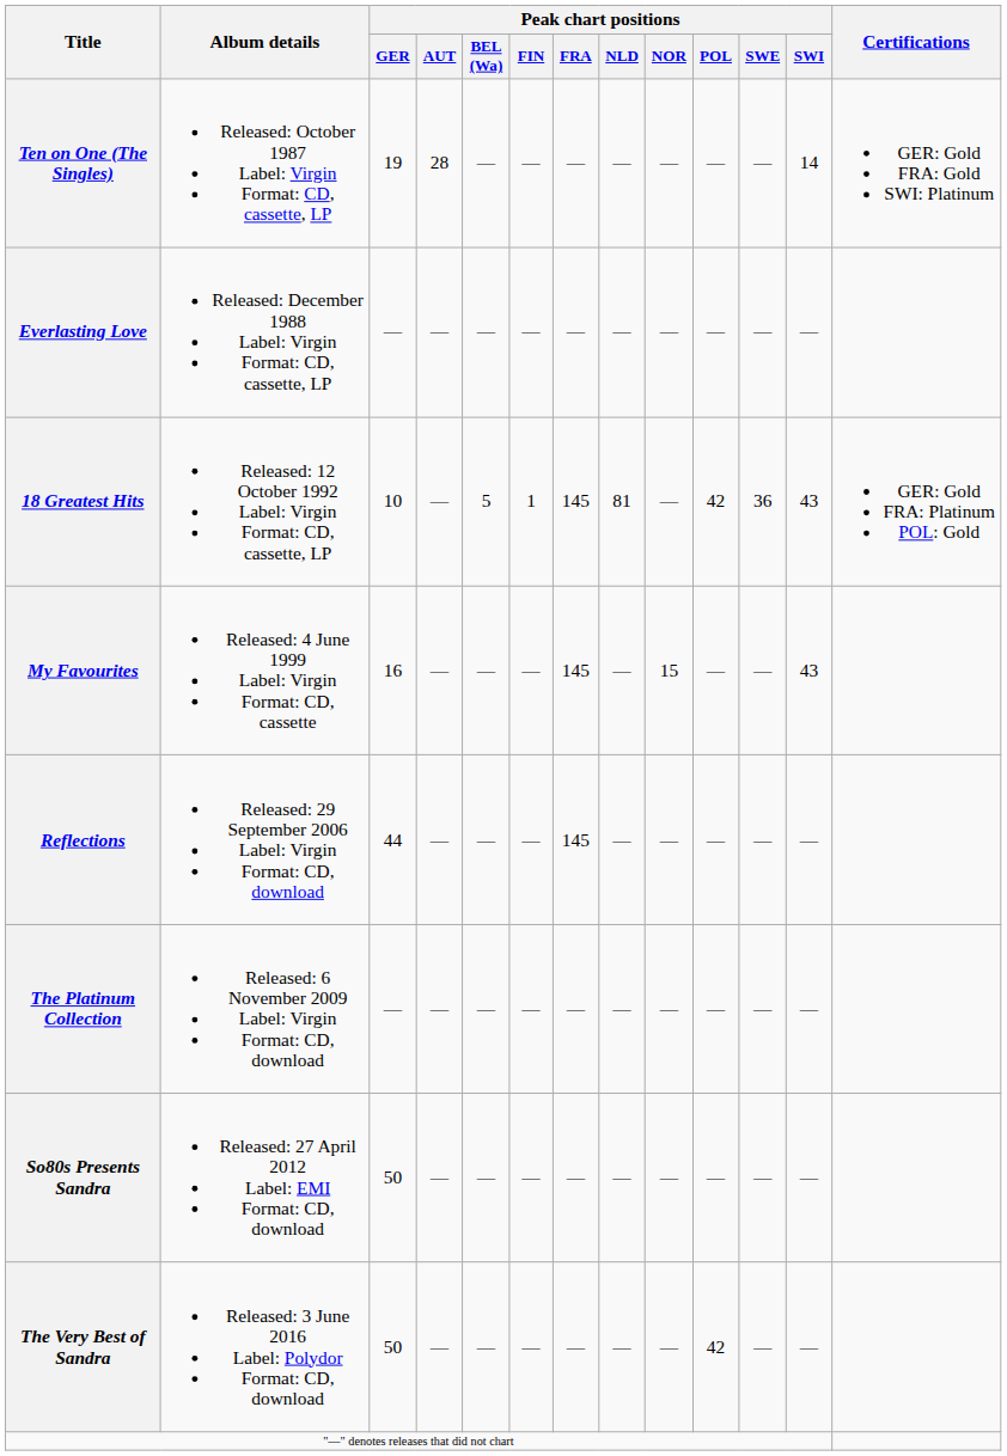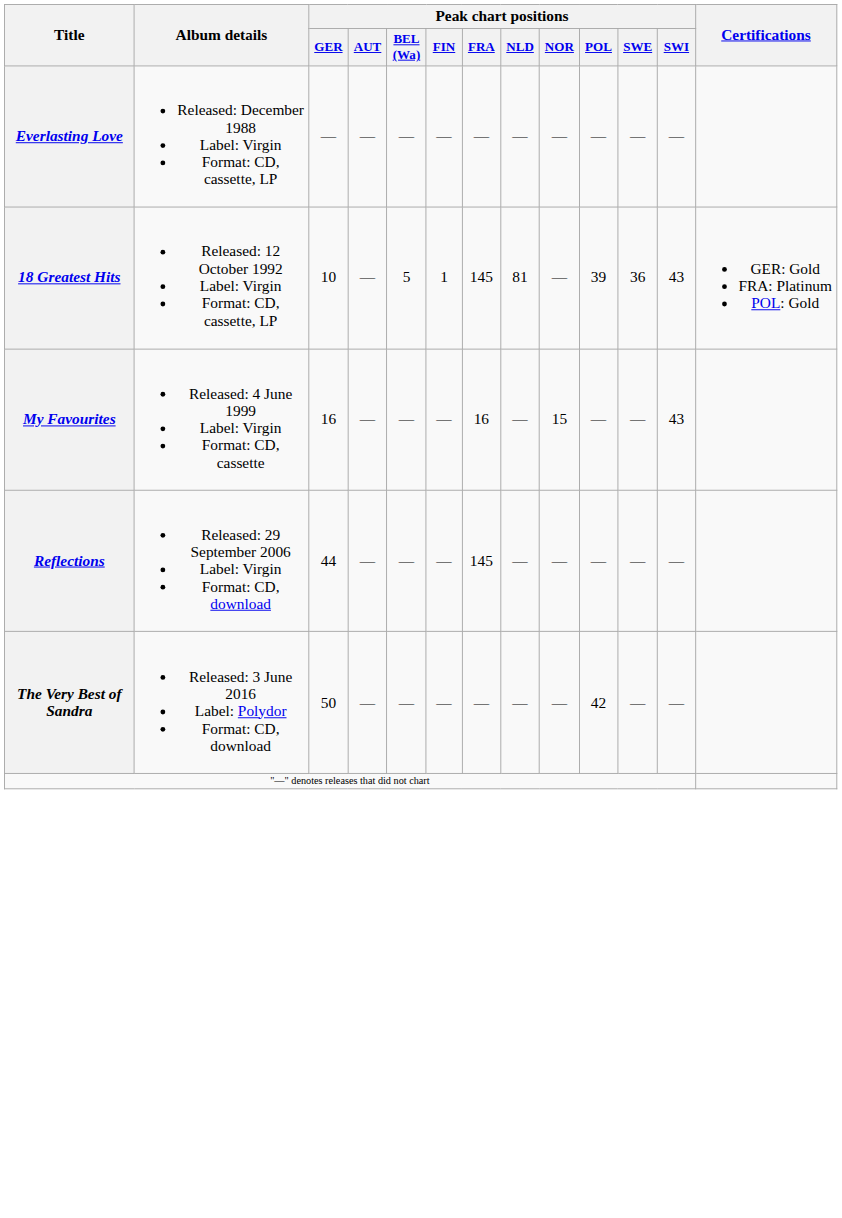- row: Ten on One (The Singles) | Released: October 1987 Label: Virgin Format: CD, cassette, LP | 19 | 28 | — | — | — | — | — | — | — | 14 | GER: Gold FRA: Gold SWI: Platinum
18 Greatest Hits | Peak chart positions / POL: 42 -> 39
My Favourites | Peak chart positions / FRA: 145 -> 16
- row: The Platinum Collection | Released: 6 November 2009 Label: Virgin Format: CD, download | — | — | — | — | — | — | — | — | — | —
- row: So80s Presents Sandra | Released: 27 April 2012 Label: EMI Format: CD, download | 50 | — | — | — | — | — | — | — | — | —
